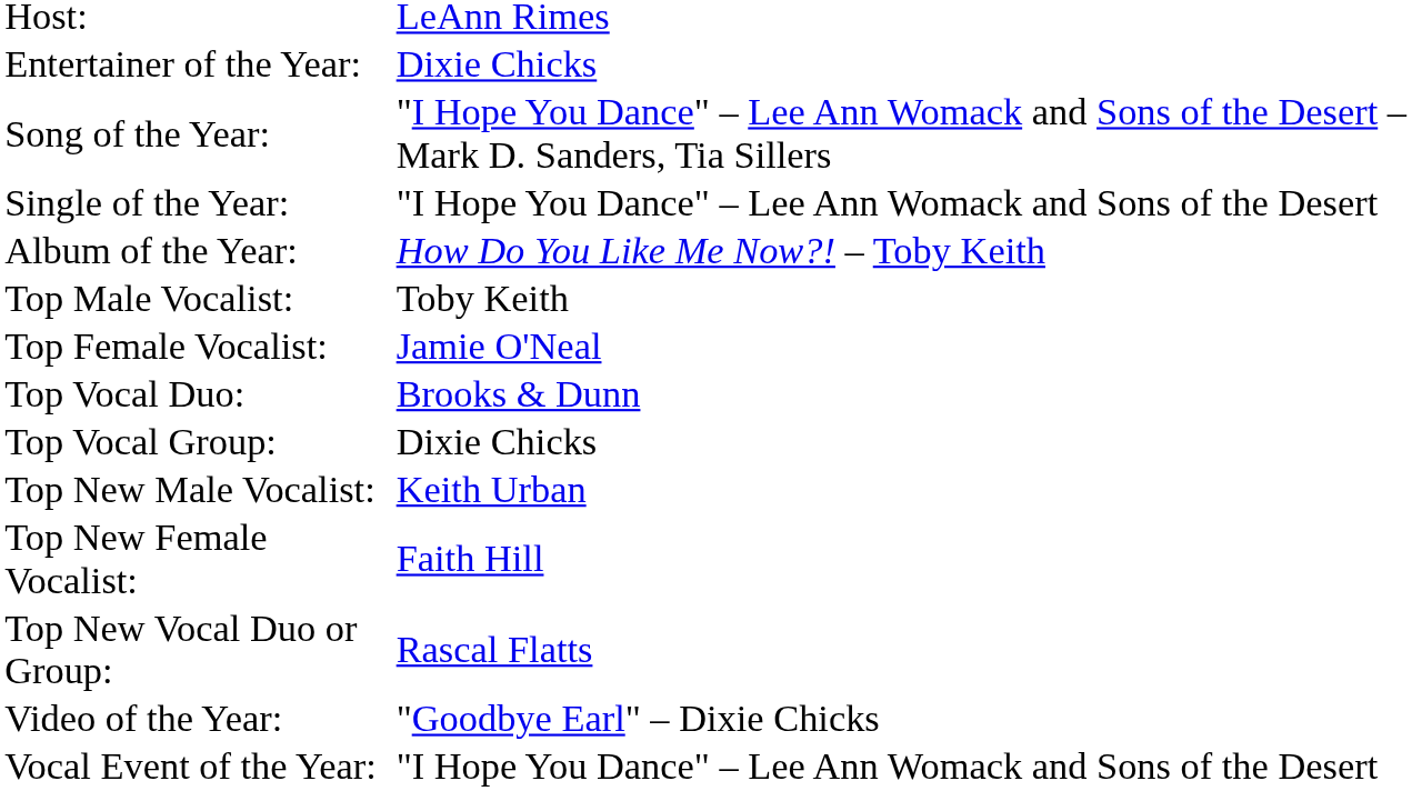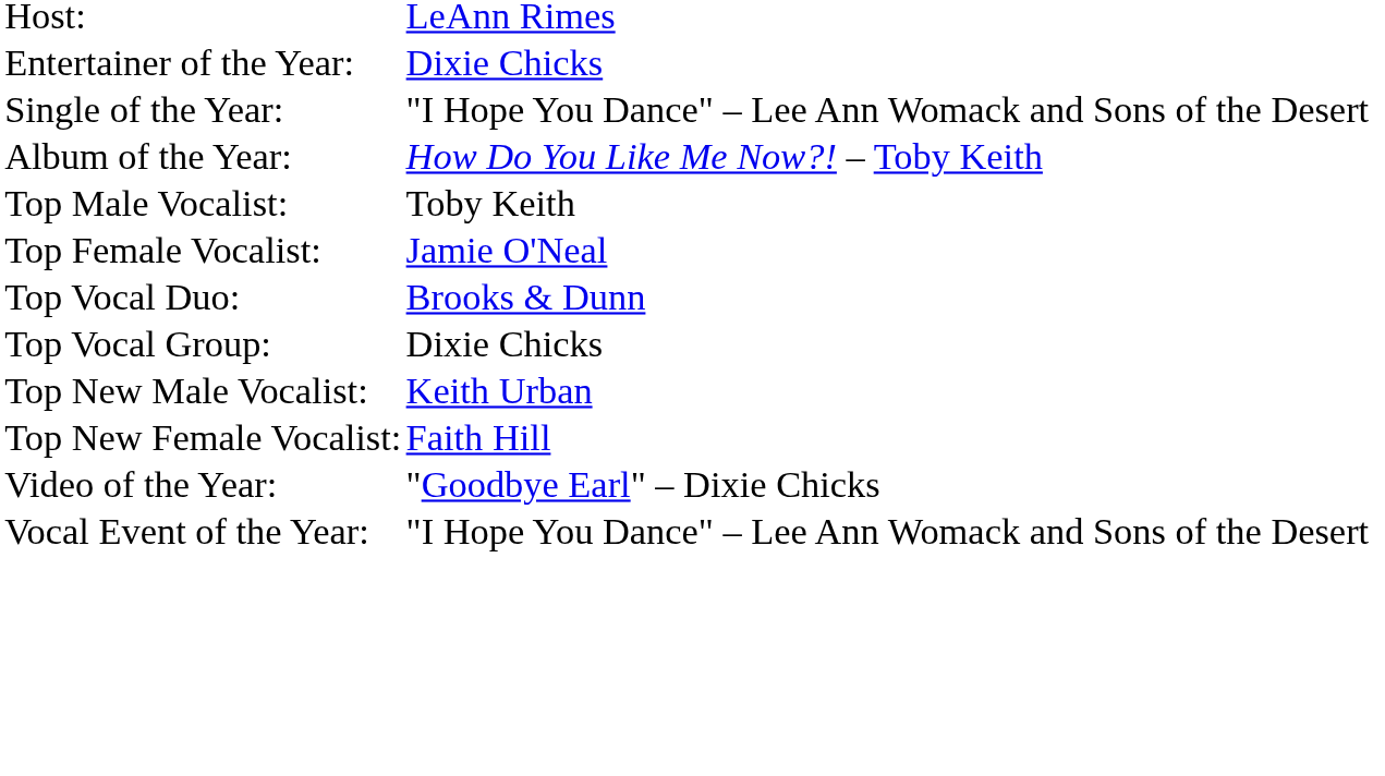- row: Song of the Year: | "I Hope You Dance" – Lee Ann Womack and Sons of the Desert – Mark D. Sanders, Tia Sillers
- row: Top New Vocal Duo or Group: | Rascal Flatts
